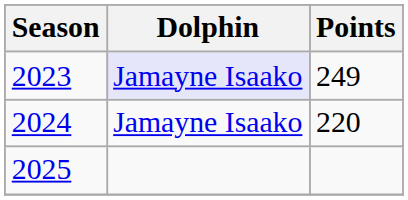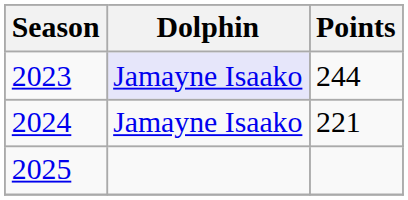2023 | Points: 249 -> 244
2024 | Points: 220 -> 221
